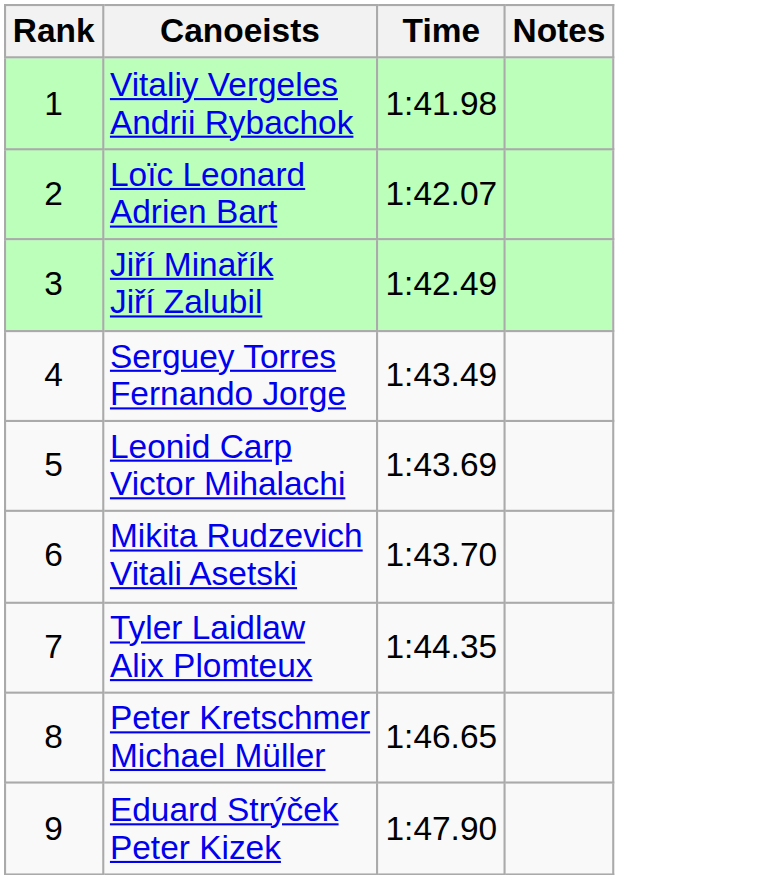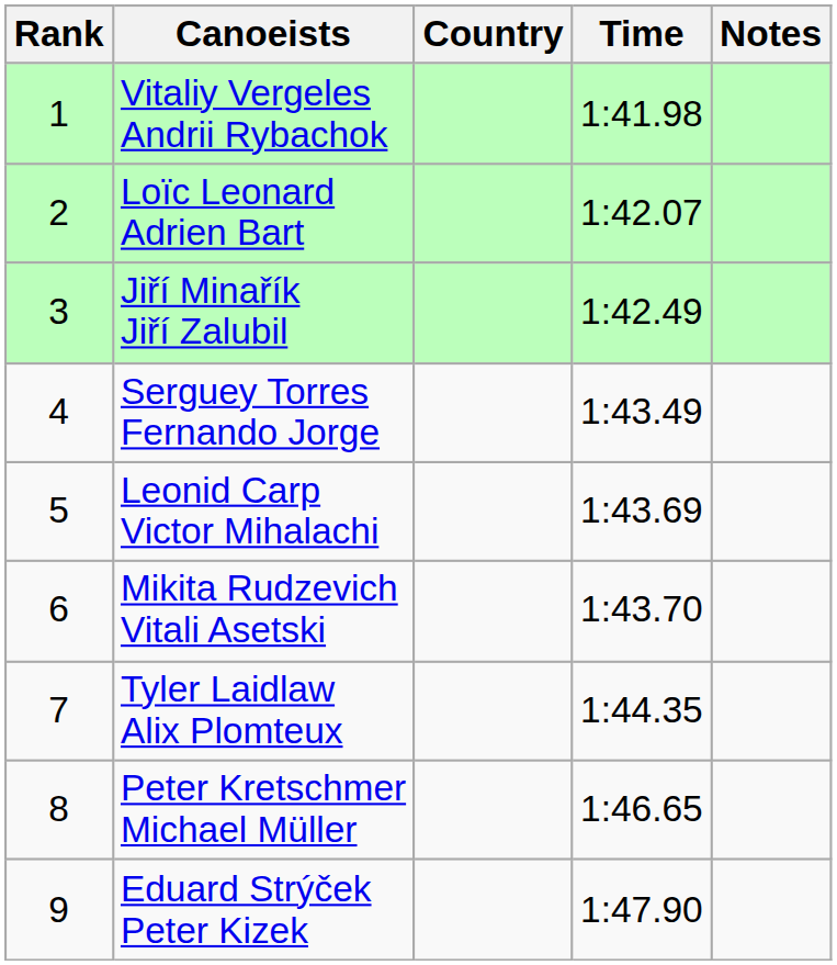+ column: Country
